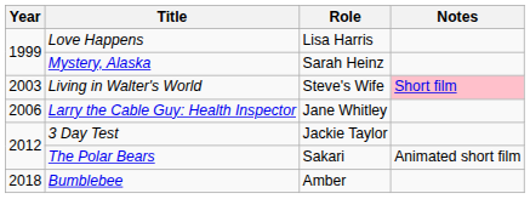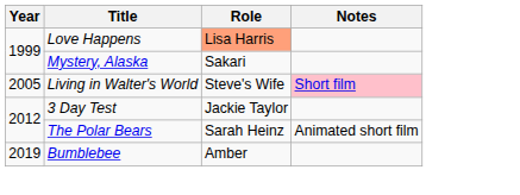Love Happens | Role: no background -> lightsalmon background
Mystery, Alaska | Role: Sarah Heinz -> Sakari
Living in Walter's World | Year: 2003 -> 2005
- row: 2006 | Larry the Cable Guy: Health Inspector | Jane Whitley
The Polar Bears | Role: Sakari -> Sarah Heinz
Bumblebee | Year: 2018 -> 2019
